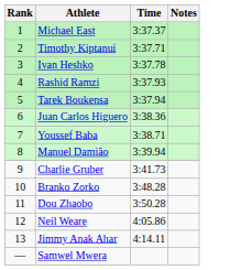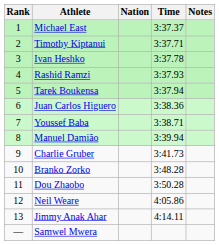+ column: Nation
